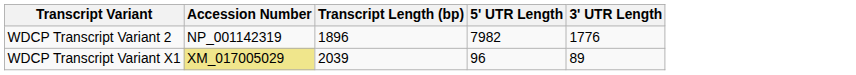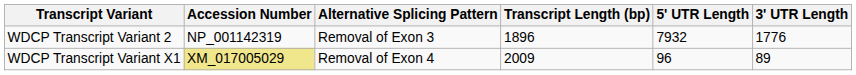+ column: Alternative Splicing Pattern | Removal of Exon 3 | Removal of Exon 4
WDCP Transcript Variant 2 | 5' UTR Length: 7982 -> 7932
WDCP Transcript Variant X1 | Transcript Length (bp): 2039 -> 2009
